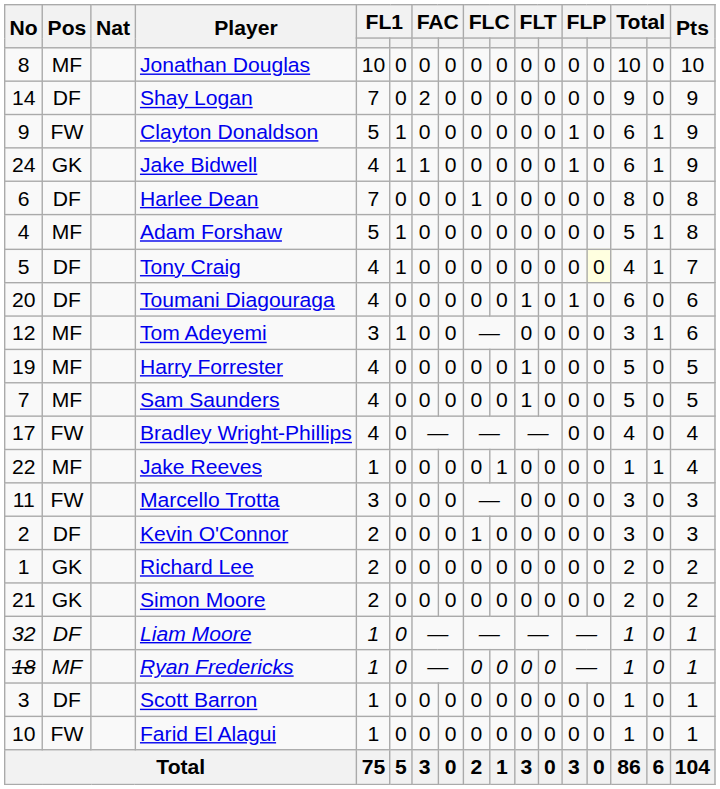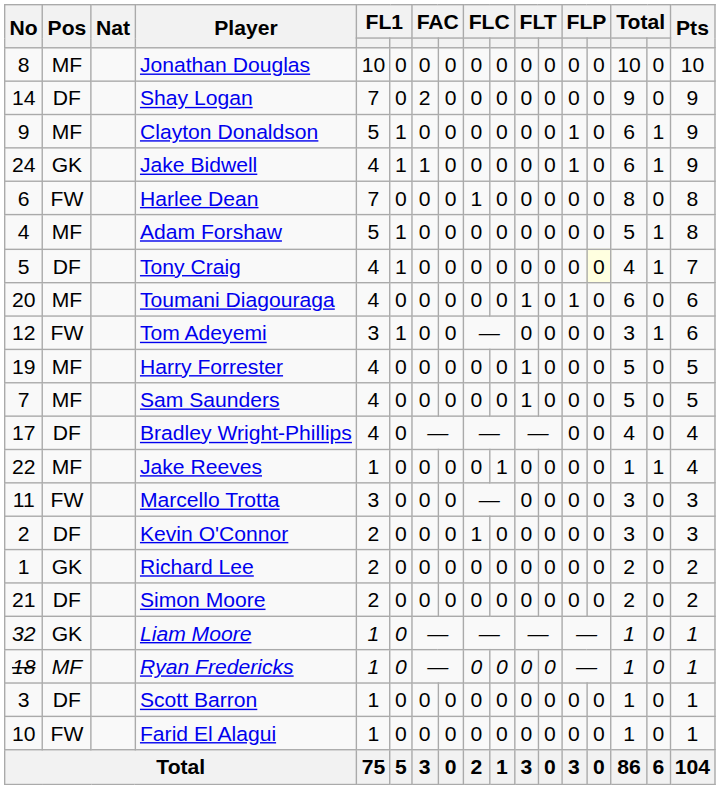Clayton Donaldson | Pos: FW -> MF
Harlee Dean | Pos: DF -> FW
Toumani Diagouraga | Pos: DF -> MF
Tom Adeyemi | Pos: MF -> FW
Bradley Wright-Phillips | Pos: FW -> DF
Simon Moore | Pos: GK -> DF
Liam Moore | Pos: DF -> GK
